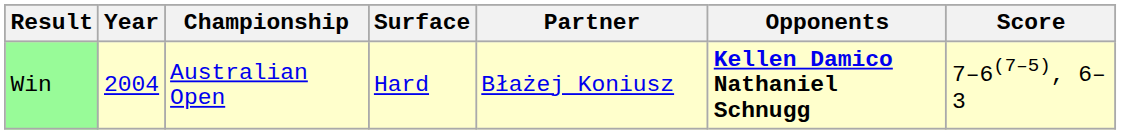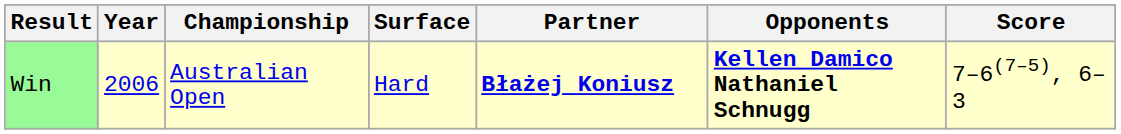Win | Year: 2004 -> 2006
Win | Partner: normal -> bold
